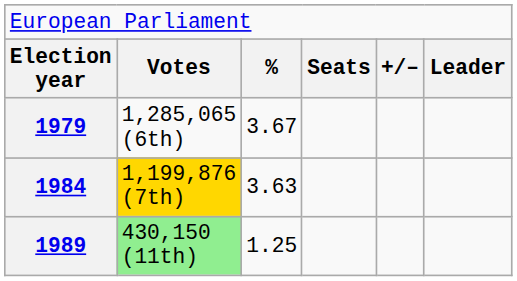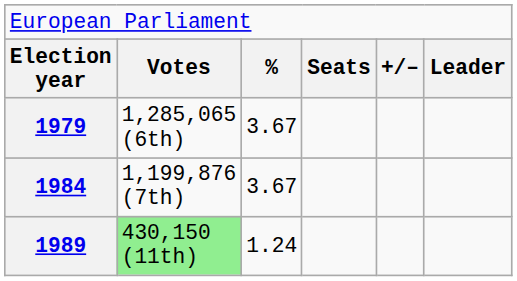1984 | column 2: gold background -> no background
1984 | column 3: 3.63 -> 3.67
1989 | column 3: 1.25 -> 1.24
